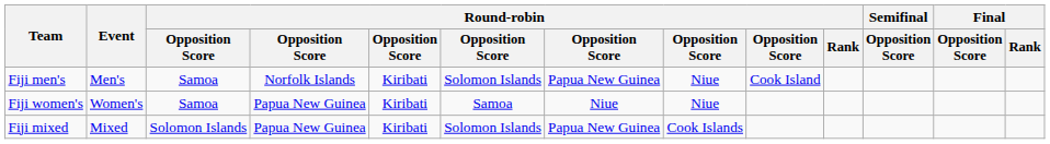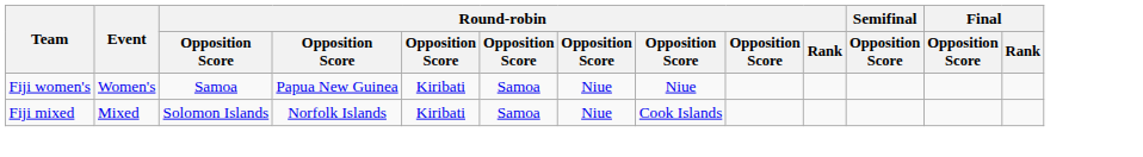- row: Fiji men's | Men's | Samoa | Norfolk Islands | Kiribati | Solomon Islands | Papua New Guinea | Niue | Cook Island
Fiji mixed | column 4: Papua New Guinea -> Norfolk Islands
Fiji mixed | column 6: Solomon Islands -> Samoa
Fiji mixed | column 7: Papua New Guinea -> Niue
